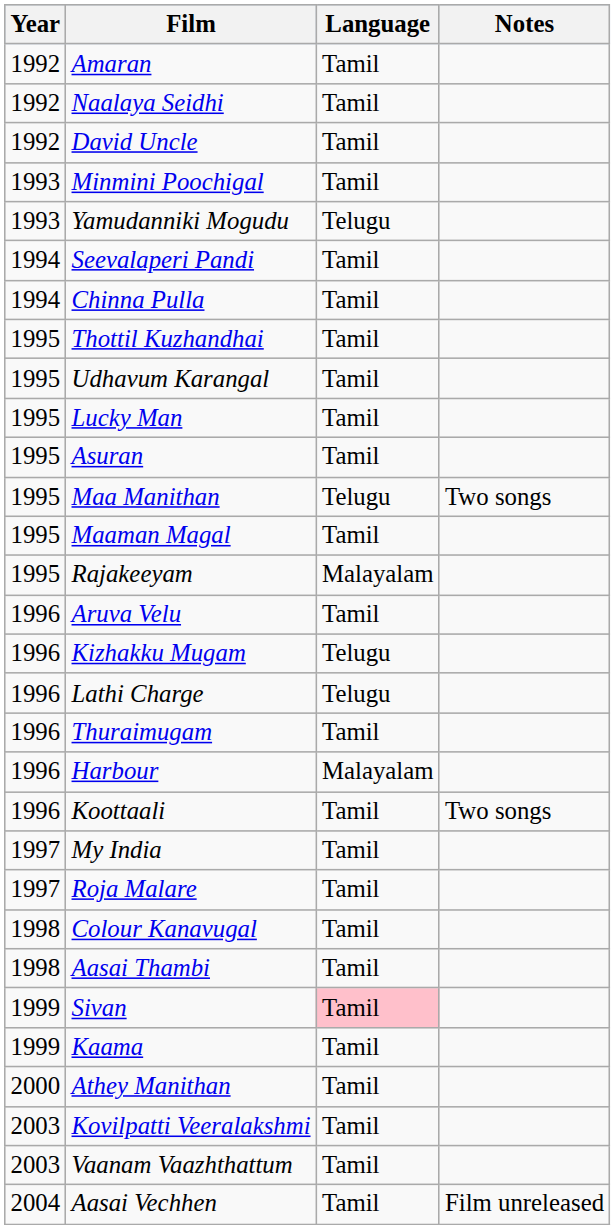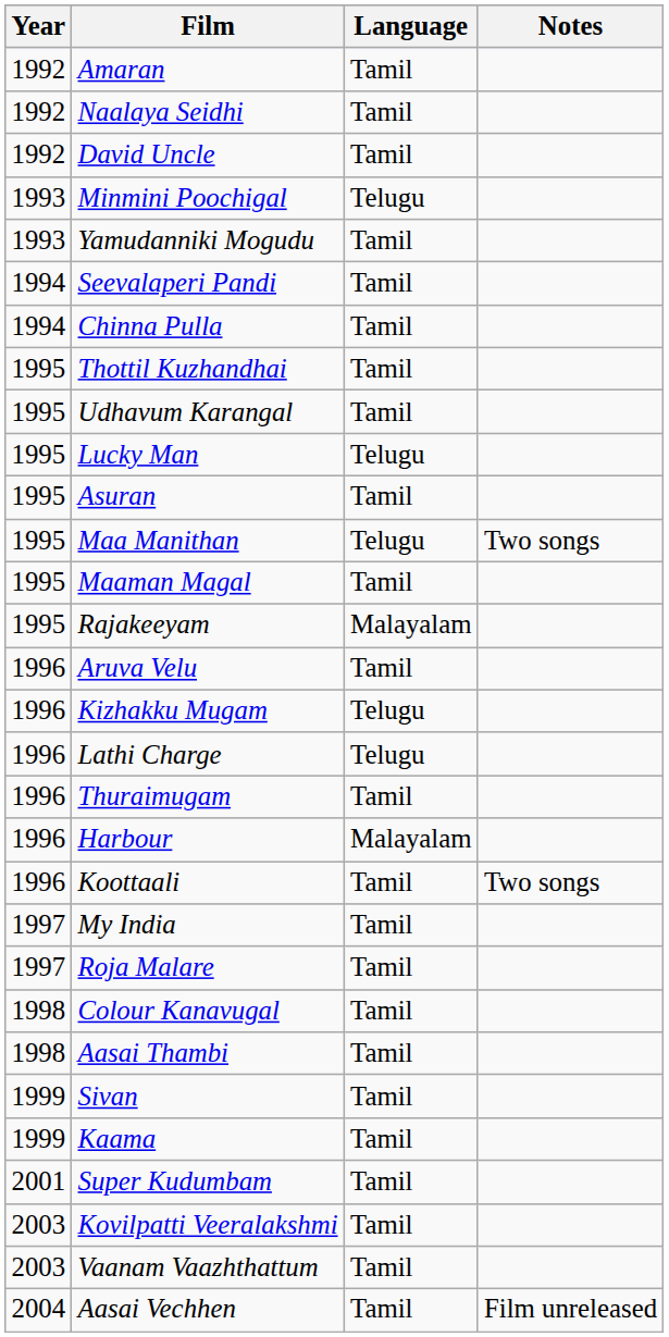Minmini Poochigal | Language: Tamil -> Telugu
Yamudanniki Mogudu | Language: Telugu -> Tamil
Lucky Man | Language: Tamil -> Telugu
Sivan | Language: pink background -> no background
- row: 2000 | Athey Manithan | Tamil
+ row: 2001 | Super Kudumbam | Tamil
